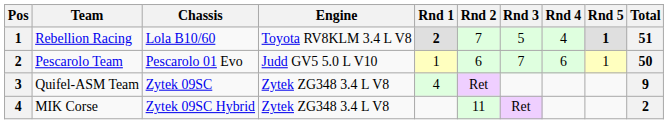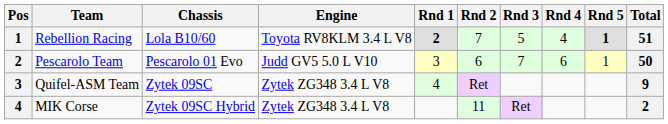Pescarolo Team | Rnd 1: 1 -> 3
